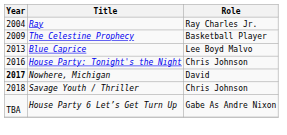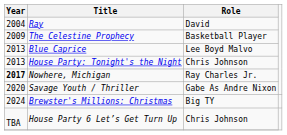Ray | Role: Ray Charles Jr. -> David
House Party: Tonight's the Night | Year: 2016 -> 2013
Nowhere, Michigan | Role: David -> Ray Charles Jr.
Savage Youth / Thriller | Year: 2018 -> 2020
Savage Youth / Thriller | Role: Chris Johnson -> Gabe As Andre Nixon
+ row: 2024 | Brewster's Millions: Christmas | Big TY
House Party 6 Let’s Get Turn Up | Role: Gabe As Andre Nixon -> Chris Johnson
